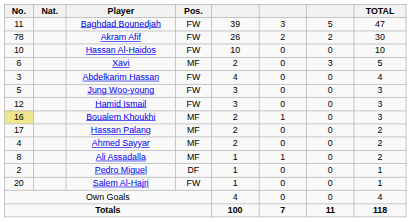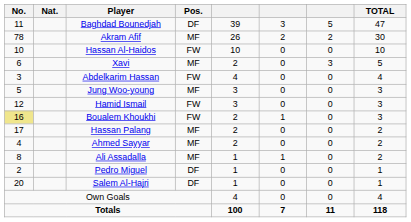Baghdad Bounedjah | Pos.: FW -> DF
Akram Afif | Pos.: FW -> MF
Jung Woo-young | Pos.: FW -> MF
Boualem Khoukhi | Pos.: MF -> FW
Salem Al-Hajri | Pos.: FW -> DF
